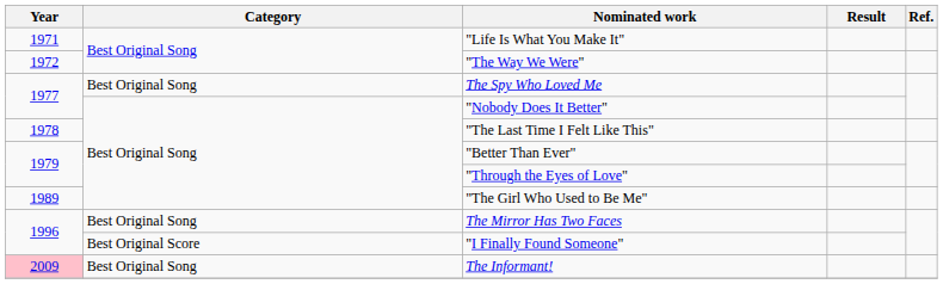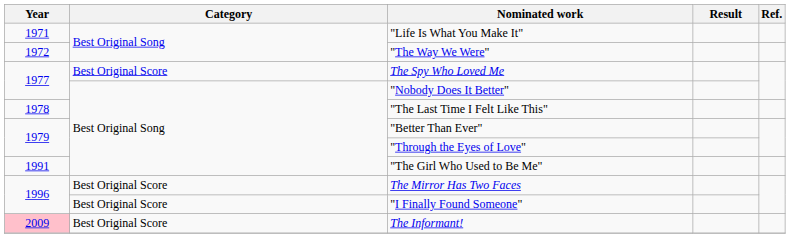The Spy Who Loved Me | Category: Best Original Song -> Best Original Score
"The Girl Who Used to Be Me" | Year: 1989 -> 1991
The Mirror Has Two Faces | Category: Best Original Song -> Best Original Score
The Informant! | Category: Best Original Song -> Best Original Score
